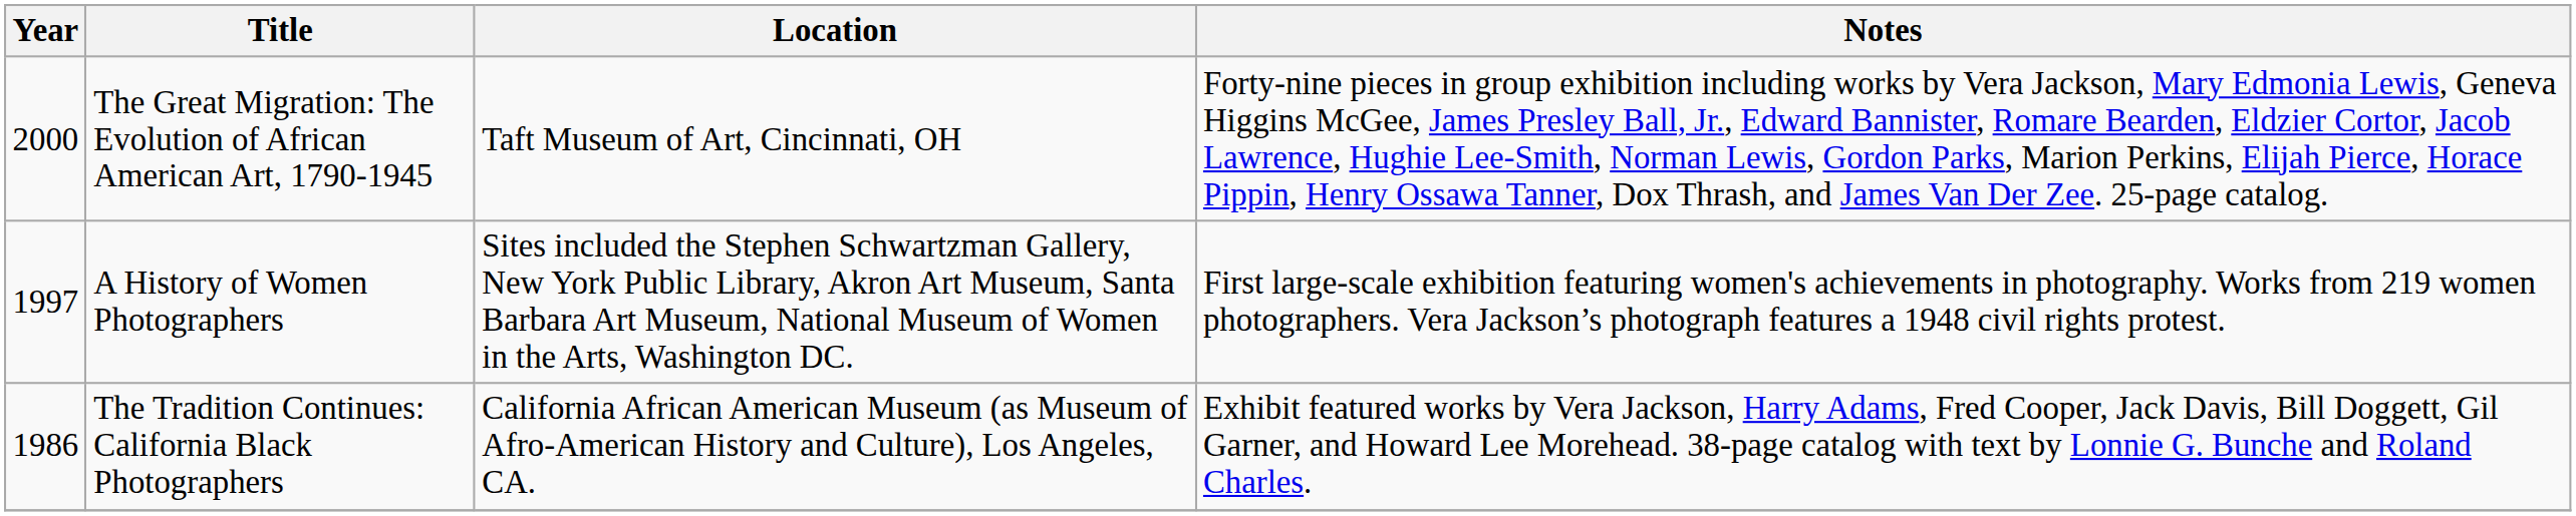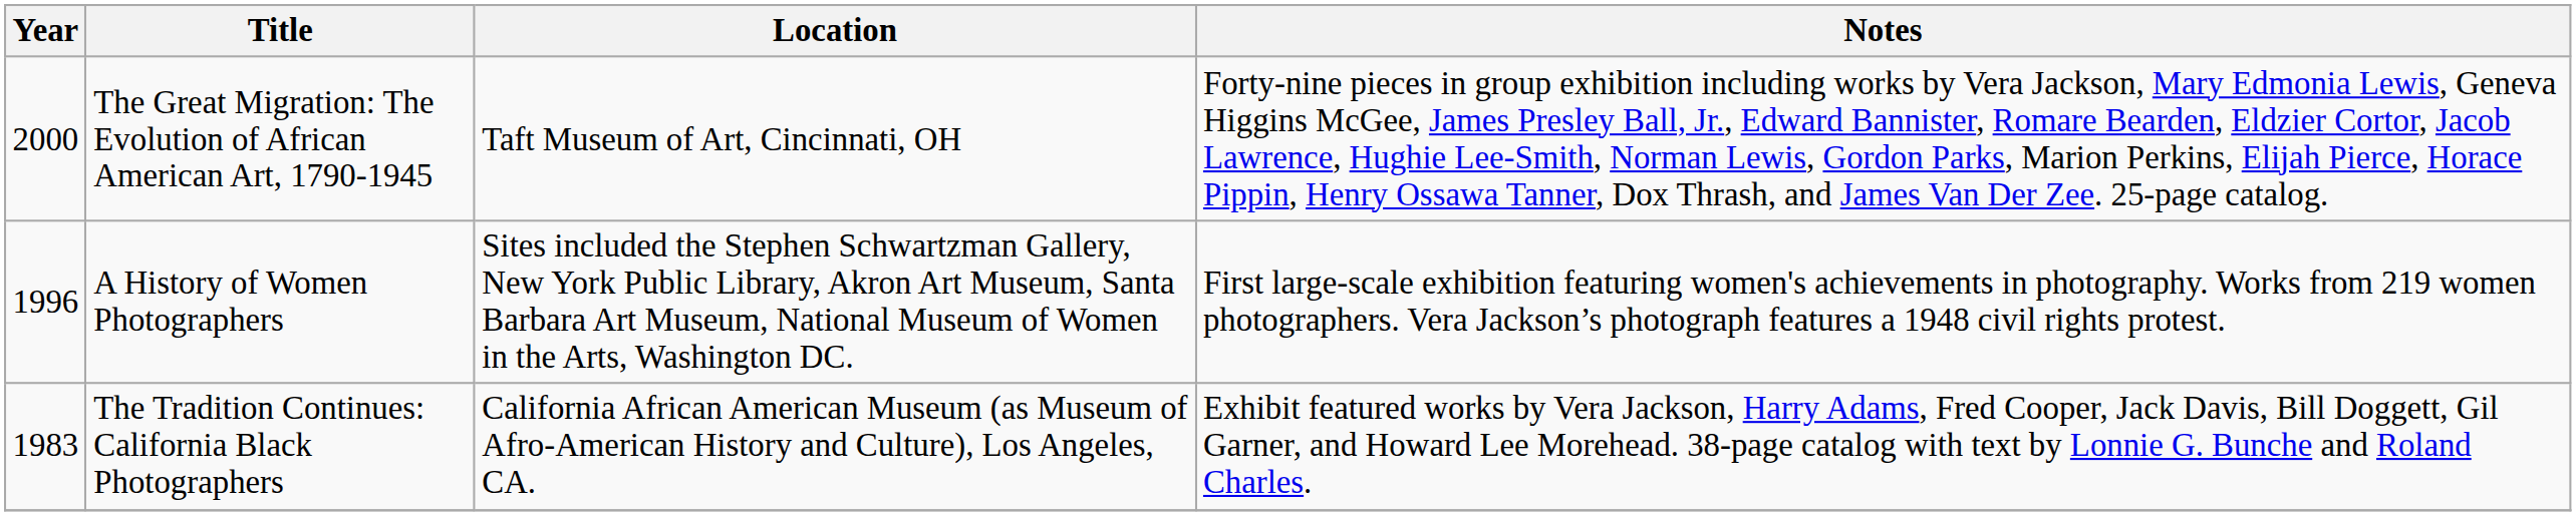A History of Women Photographers | Year: 1997 -> 1996
The Tradition Continues: California Black Photographers | Year: 1986 -> 1983
